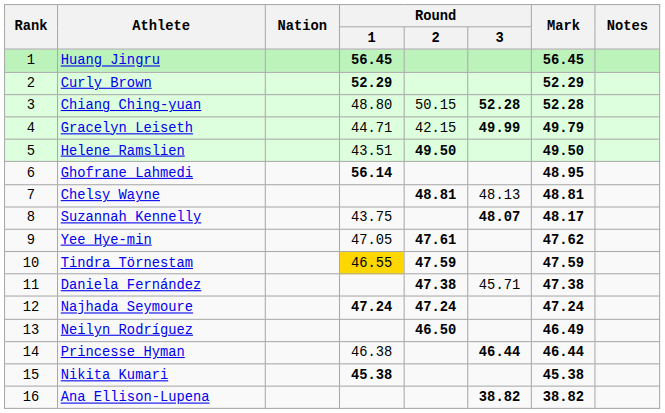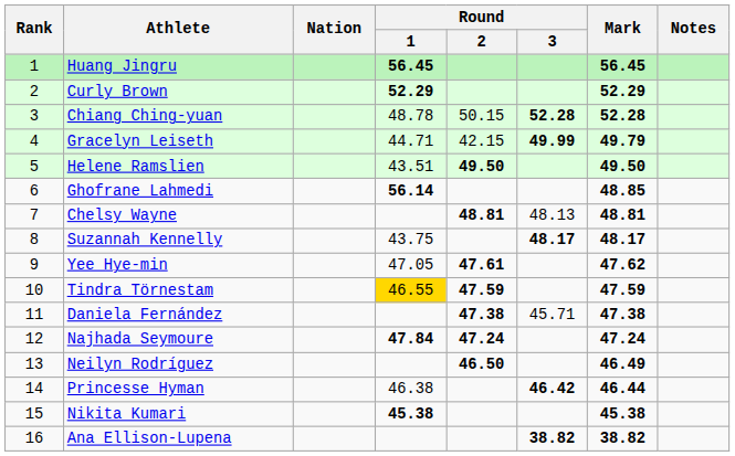Chiang Ching-yuan | Round / 1: 48.80 -> 48.78
Ghofrane Lahmedi | Mark: 48.95 -> 48.85
Suzannah Kennelly | Round / 3: 48.07 -> 48.17
Najhada Seymoure | Round / 1: 47.24 -> 47.84
Princesse Hyman | Round / 3: 46.44 -> 46.42
